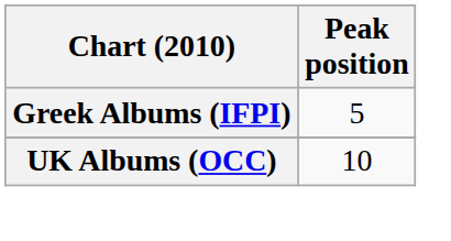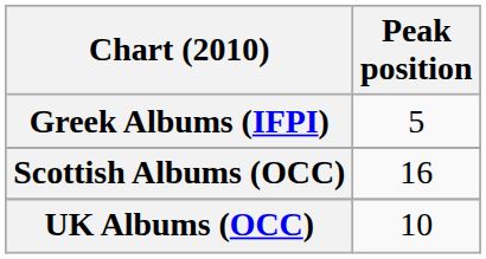+ row: Scottish Albums (OCC) | 16
